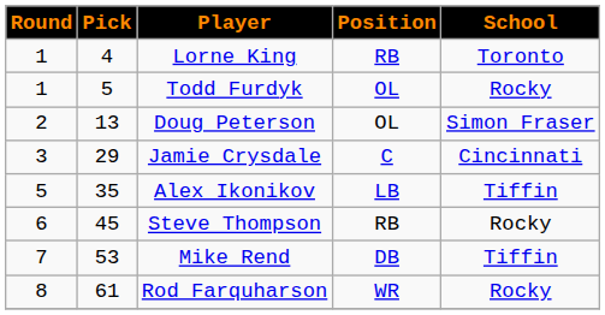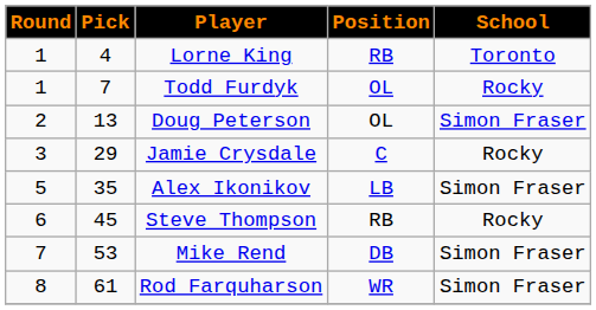Todd Furdyk | Pick: 5 -> 7
Jamie Crysdale | School: Cincinnati -> Rocky
Alex Ikonikov | School: Tiffin -> Simon Fraser
Mike Rend | School: Tiffin -> Simon Fraser
Rod Farquharson | School: Rocky -> Simon Fraser
